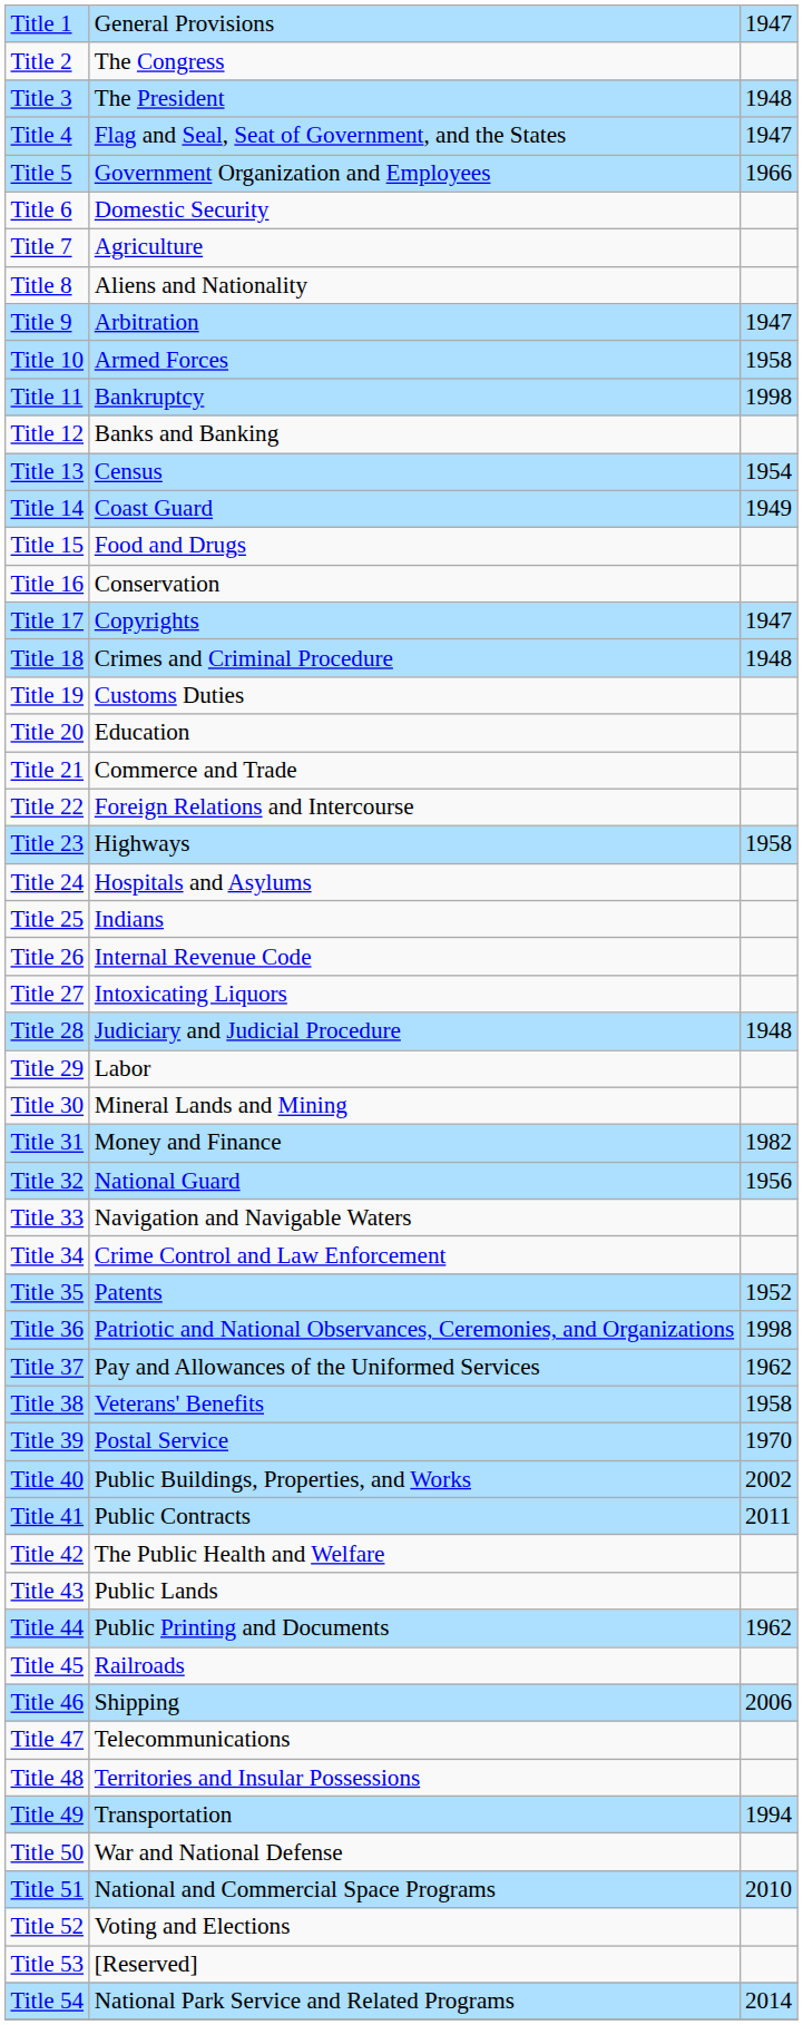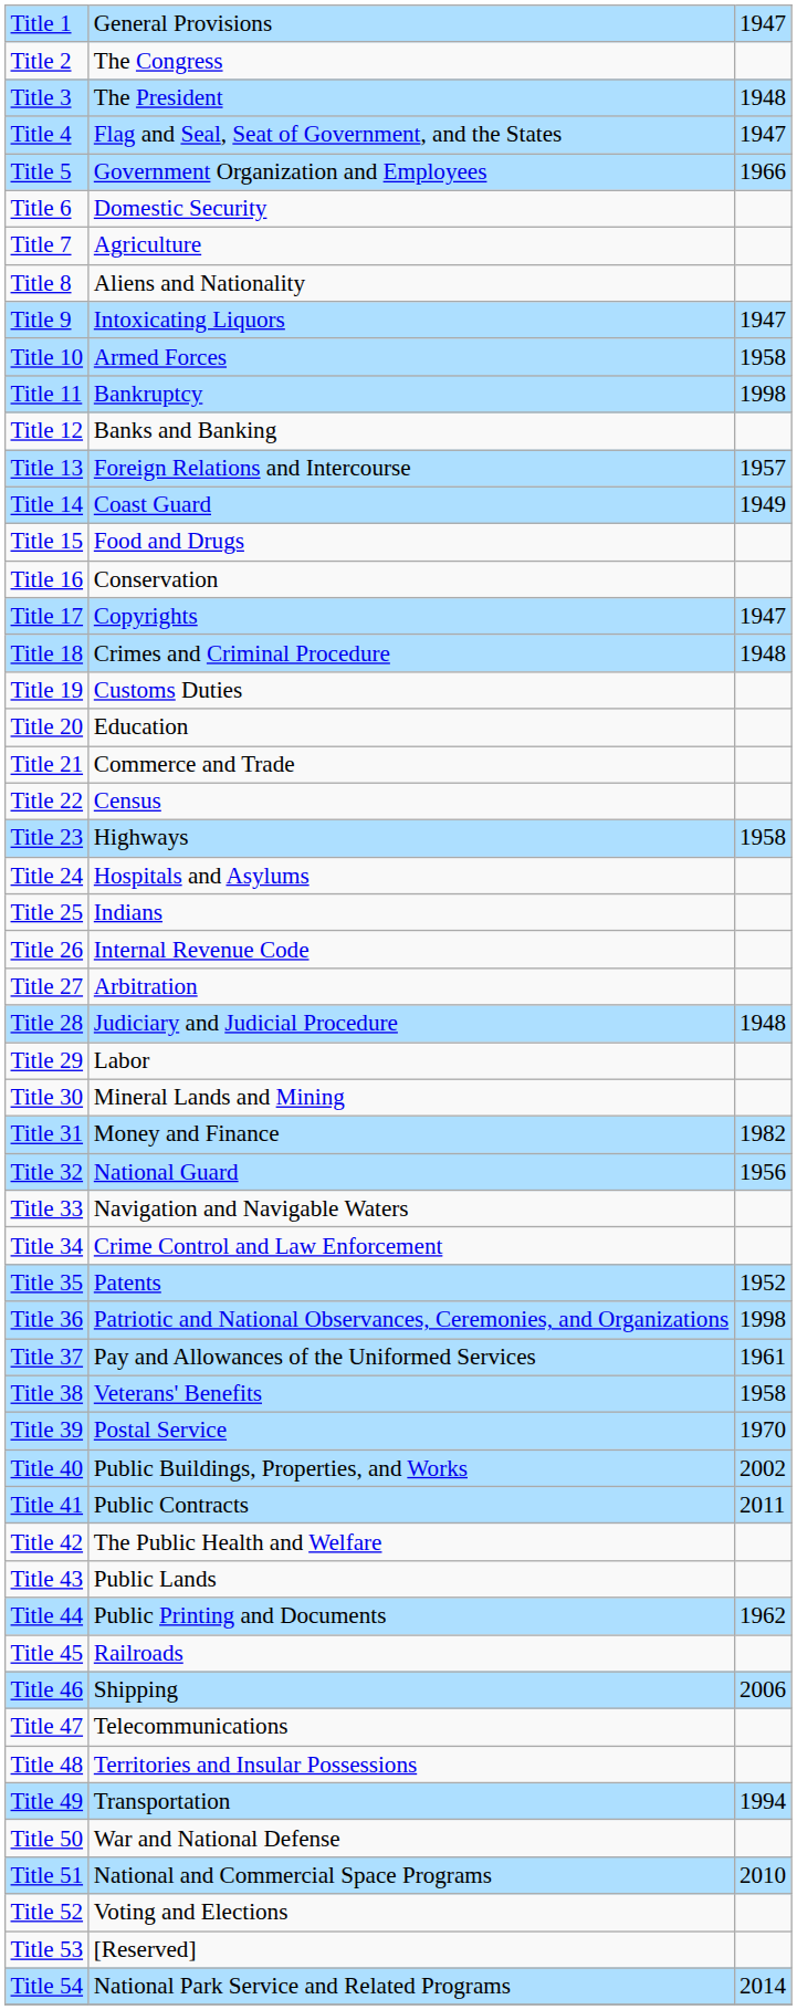Title 9 | column 2: Arbitration -> Intoxicating Liquors
Title 13 | column 2: Census -> Foreign Relations and Intercourse
Title 13 | column 3: 1954 -> 1957
Title 22 | column 2: Foreign Relations and Intercourse -> Census
Title 27 | column 2: Intoxicating Liquors -> Arbitration
Title 37 | column 3: 1962 -> 1961
